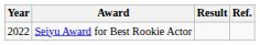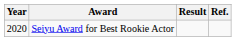Seiyu Award for Best Rookie Actor | Year: 2022 -> 2020
